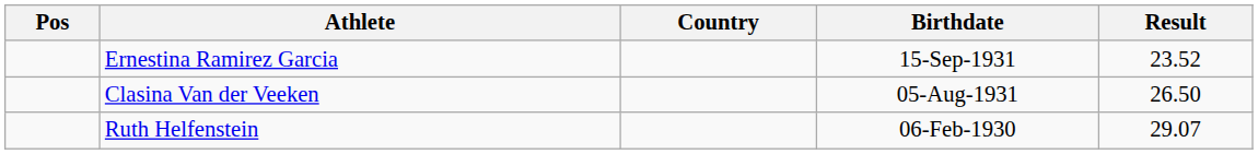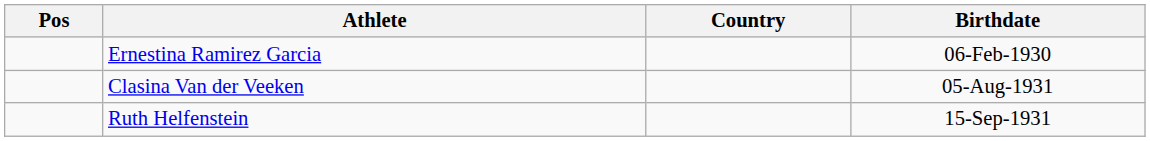- column: Result | 23.52 | 26.50 | 29.07
Ernestina Ramirez Garcia | Birthdate: 15-Sep-1931 -> 06-Feb-1930
Ruth Helfenstein | Birthdate: 06-Feb-1930 -> 15-Sep-1931
